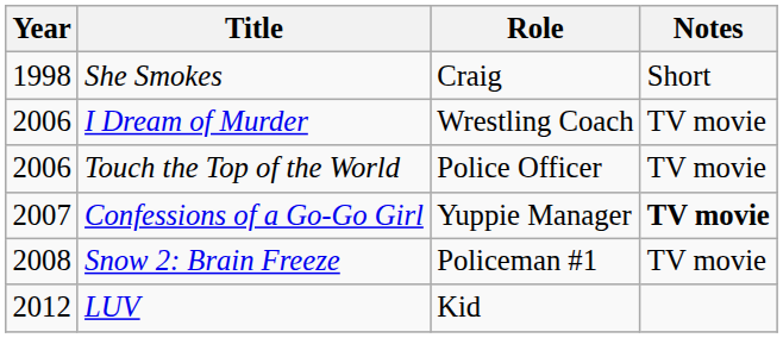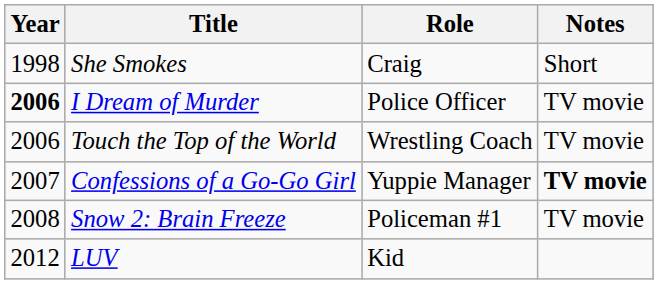I Dream of Murder | Year: normal -> bold
I Dream of Murder | Role: Wrestling Coach -> Police Officer
Touch the Top of the World | Role: Police Officer -> Wrestling Coach
